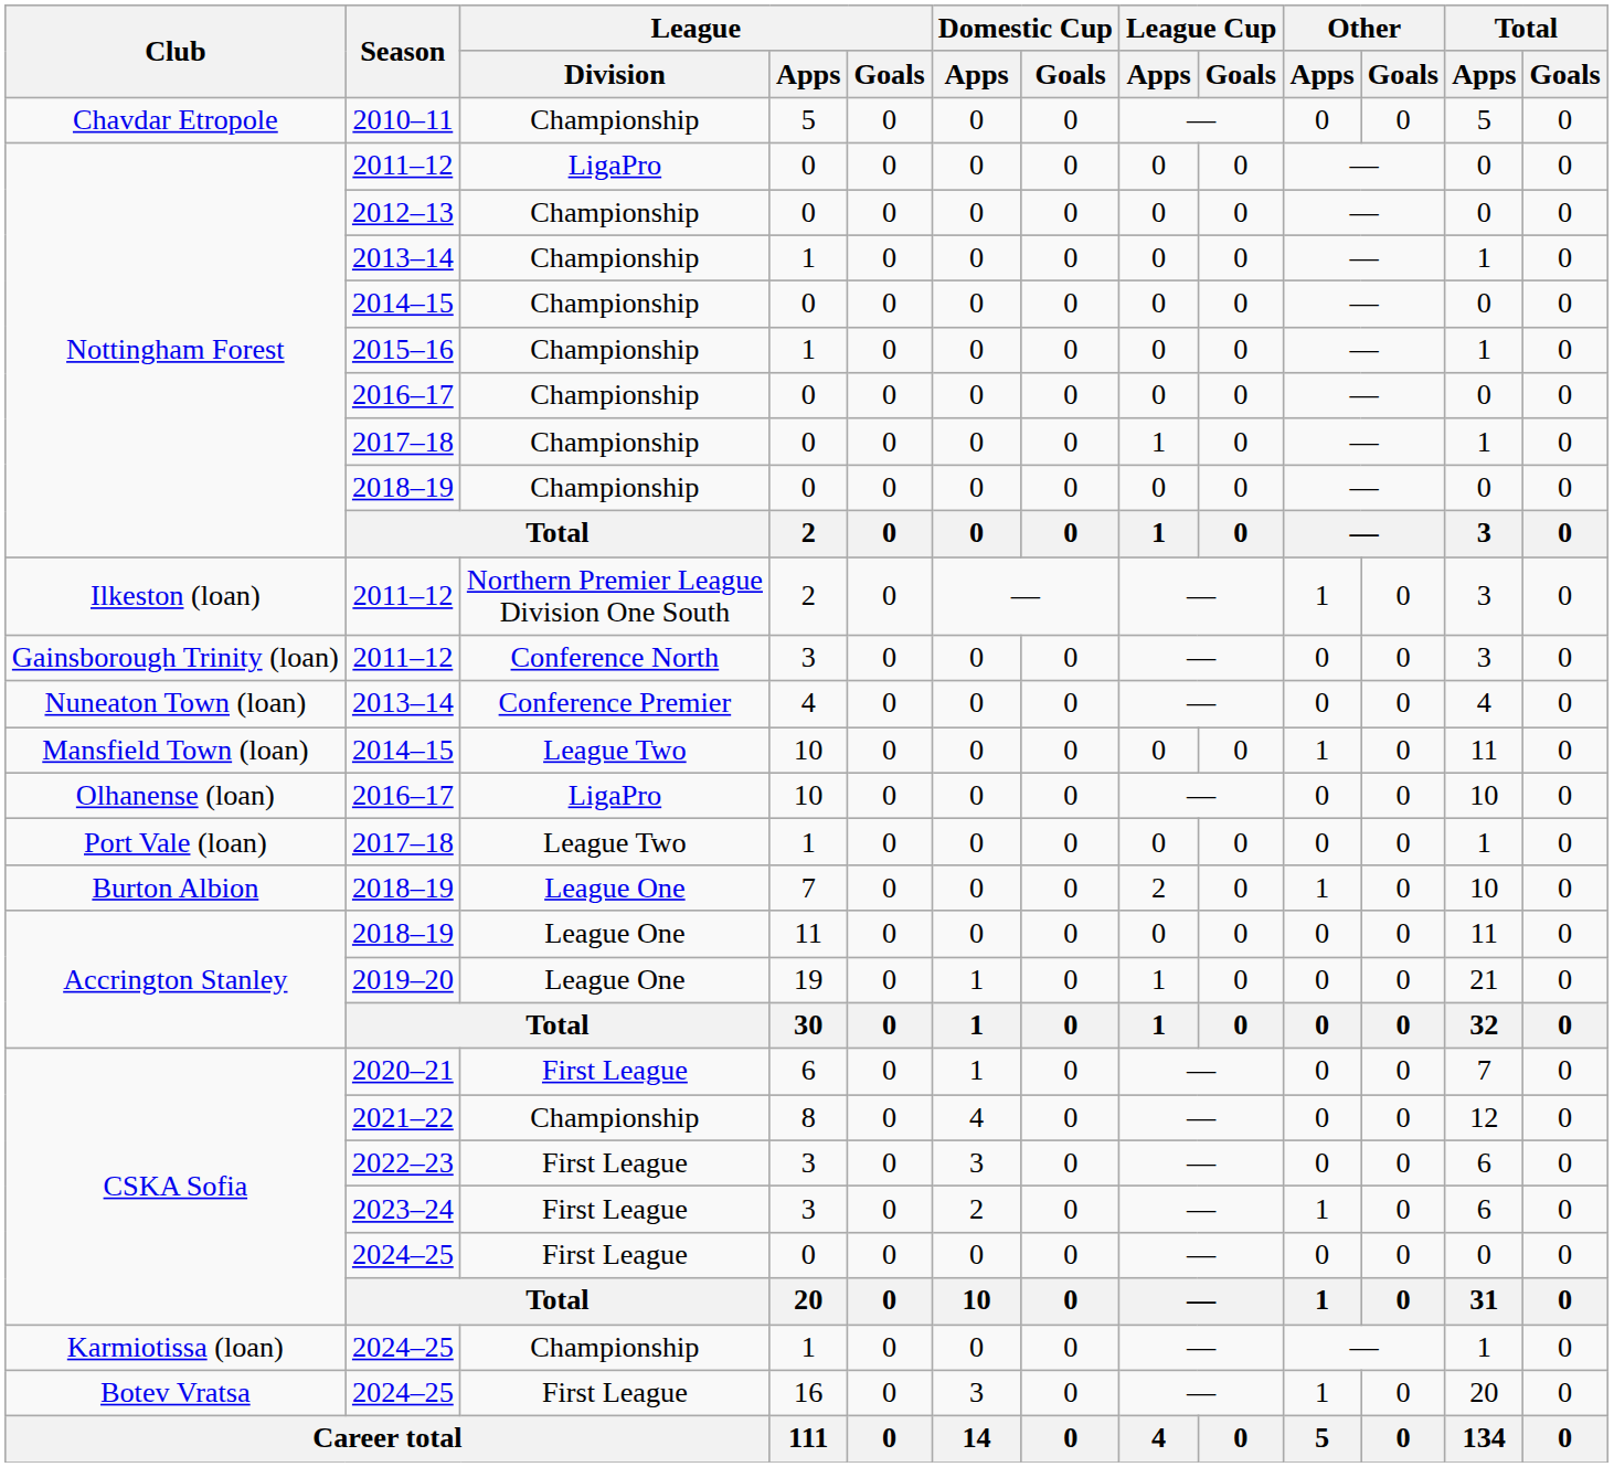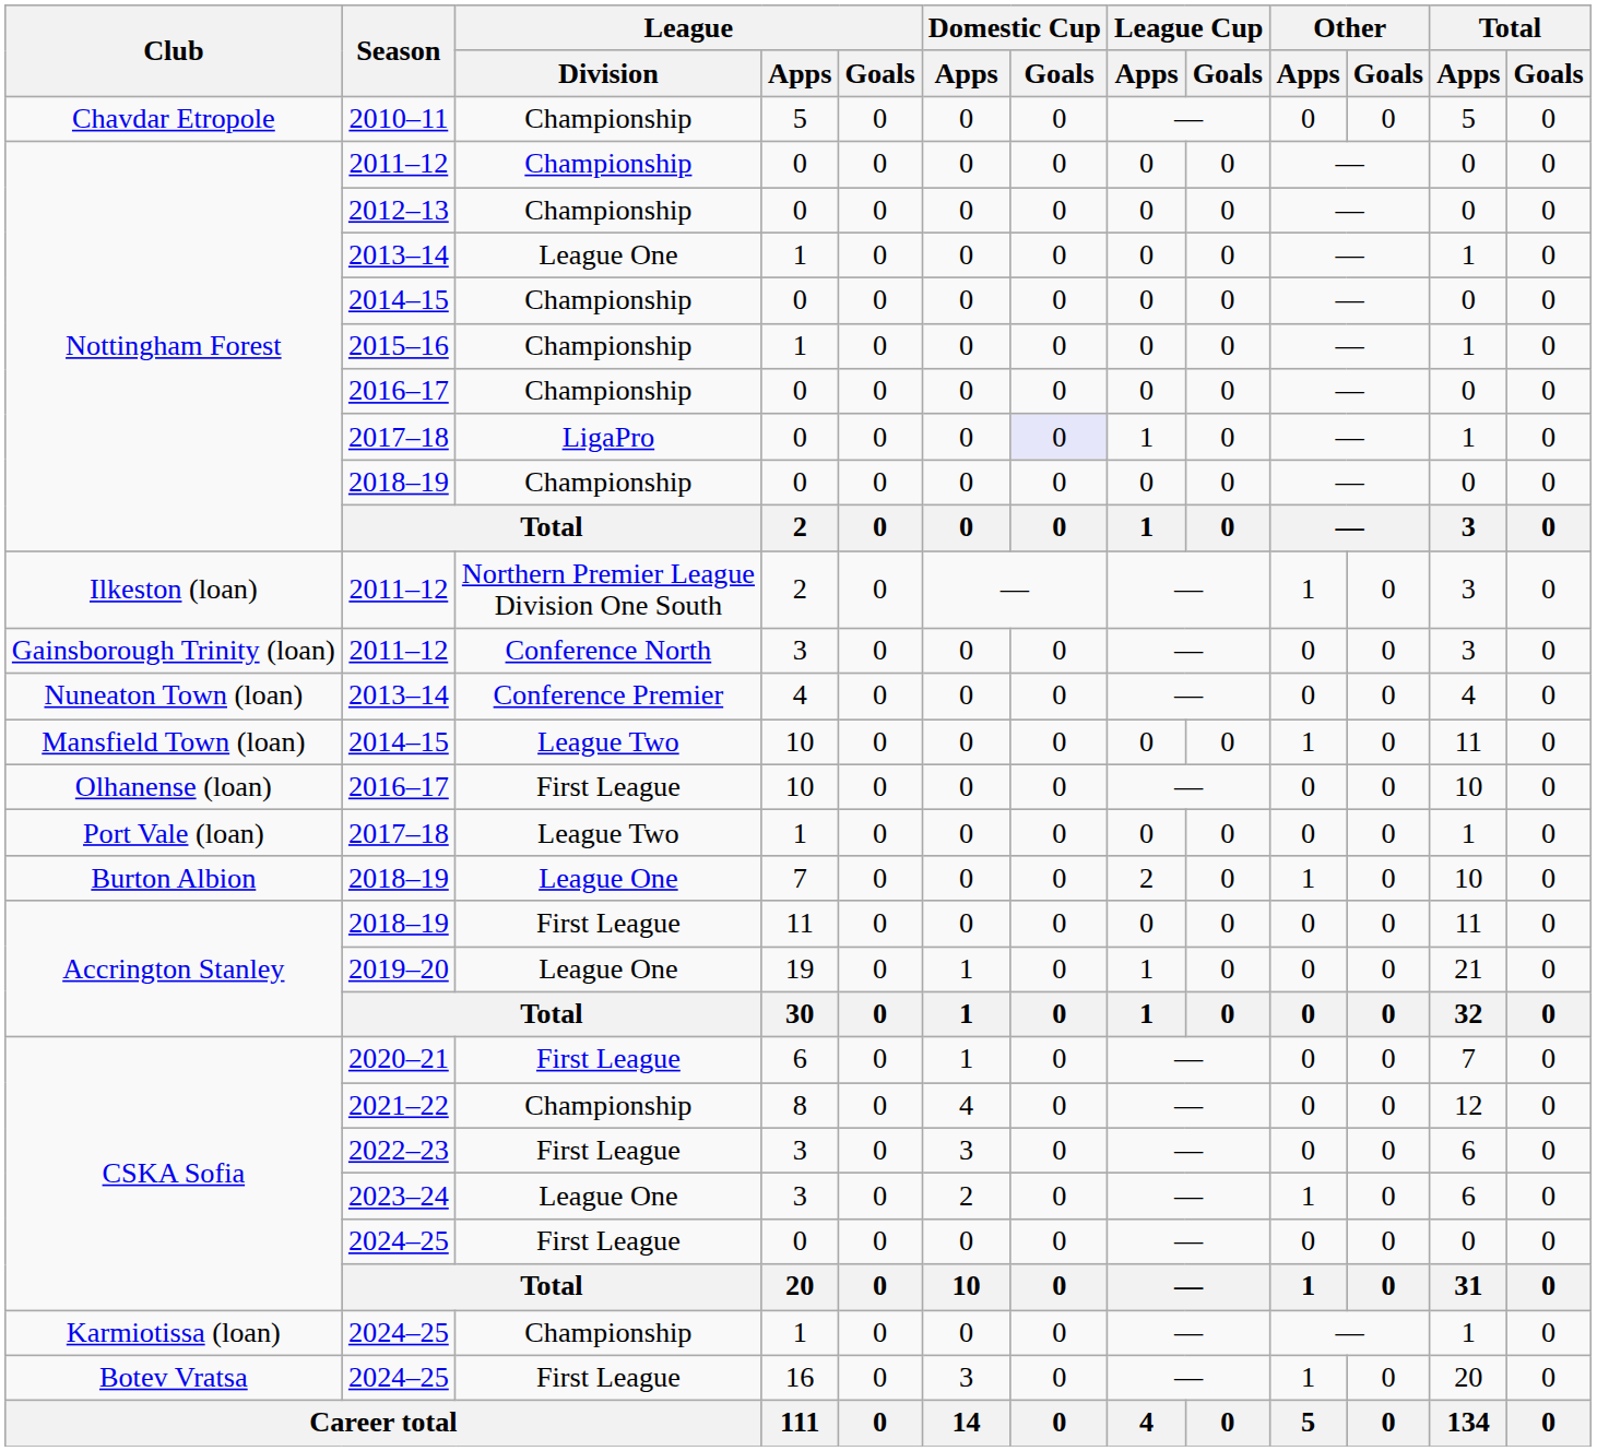Nottingham Forest / 2011–12 | League / Division: LigaPro -> Championship
Nottingham Forest / 2013–14 | League / Division: Championship -> League One
Nottingham Forest / 2017–18 | League / Division: Championship -> LigaPro
Nottingham Forest / 2017–18 | Domestic Cup / Goals: no background -> lavender background
Olhanense (loan) / 2016–17 | League / Division: LigaPro -> First League
Accrington Stanley / 2018–19 | League / Division: League One -> First League
2023–24 | League / Division: First League -> League One
